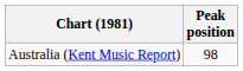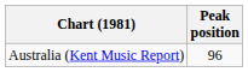Australia (Kent Music Report) | Peak position: 98 -> 96
